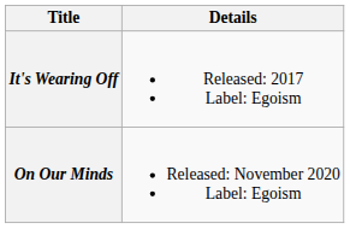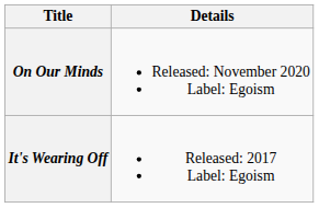rows swapped: It's Wearing Off <-> On Our Minds
